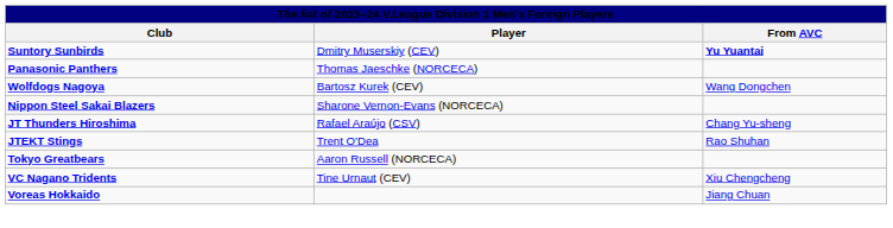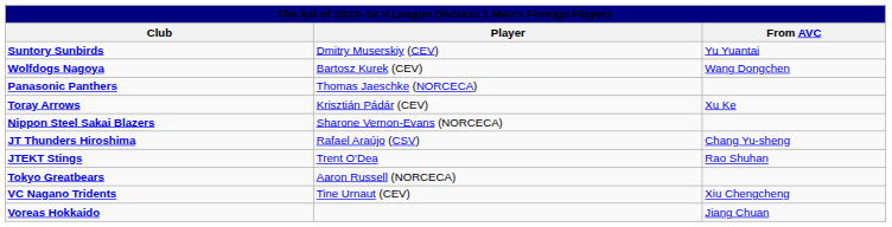Suntory Sunbirds | From AVC: bold -> normal
rows swapped: Wolfdogs Nagoya <-> Panasonic Panthers
+ row: Toray Arrows | Krisztián Pádár (CEV) | Xu Ke
